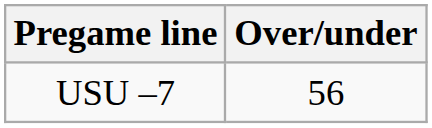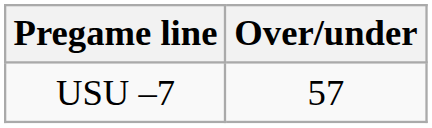USU –7 | Over/under: 56 -> 57
